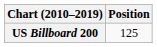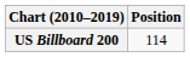US Billboard 200 | Position: 125 -> 114
